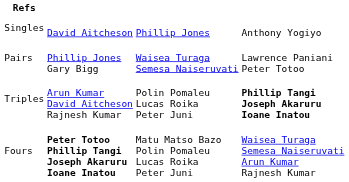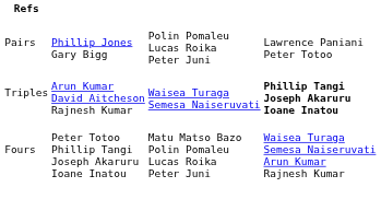- row: Singles | David Aitcheson | Phillip Jones | Anthony Yogiyo
Pairs | column 3: Waisea Turaga Semesa Naiseruvati -> Polin Pomaleu Lucas Roika Peter Juni
Triples | column 3: Polin Pomaleu Lucas Roika Peter Juni -> Waisea Turaga Semesa Naiseruvati
Fours | column 2: bold -> normal
